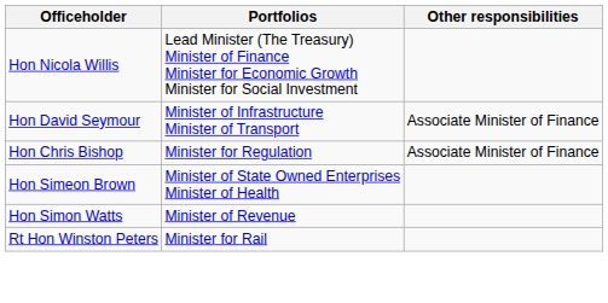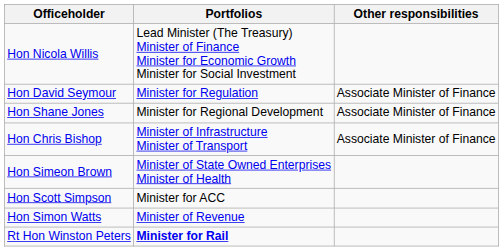Hon David Seymour | Portfolios: Minister of Infrastructure Minister of Transport -> Minister for Regulation
+ row: Hon Shane Jones | Minister for Regional Development | Associate Minister of Finance
Hon Chris Bishop | Portfolios: Minister for Regulation -> Minister of Infrastructure Minister of Transport
+ row: Hon Scott Simpson | Minister for ACC
Rt Hon Winston Peters | Portfolios: normal -> bold
